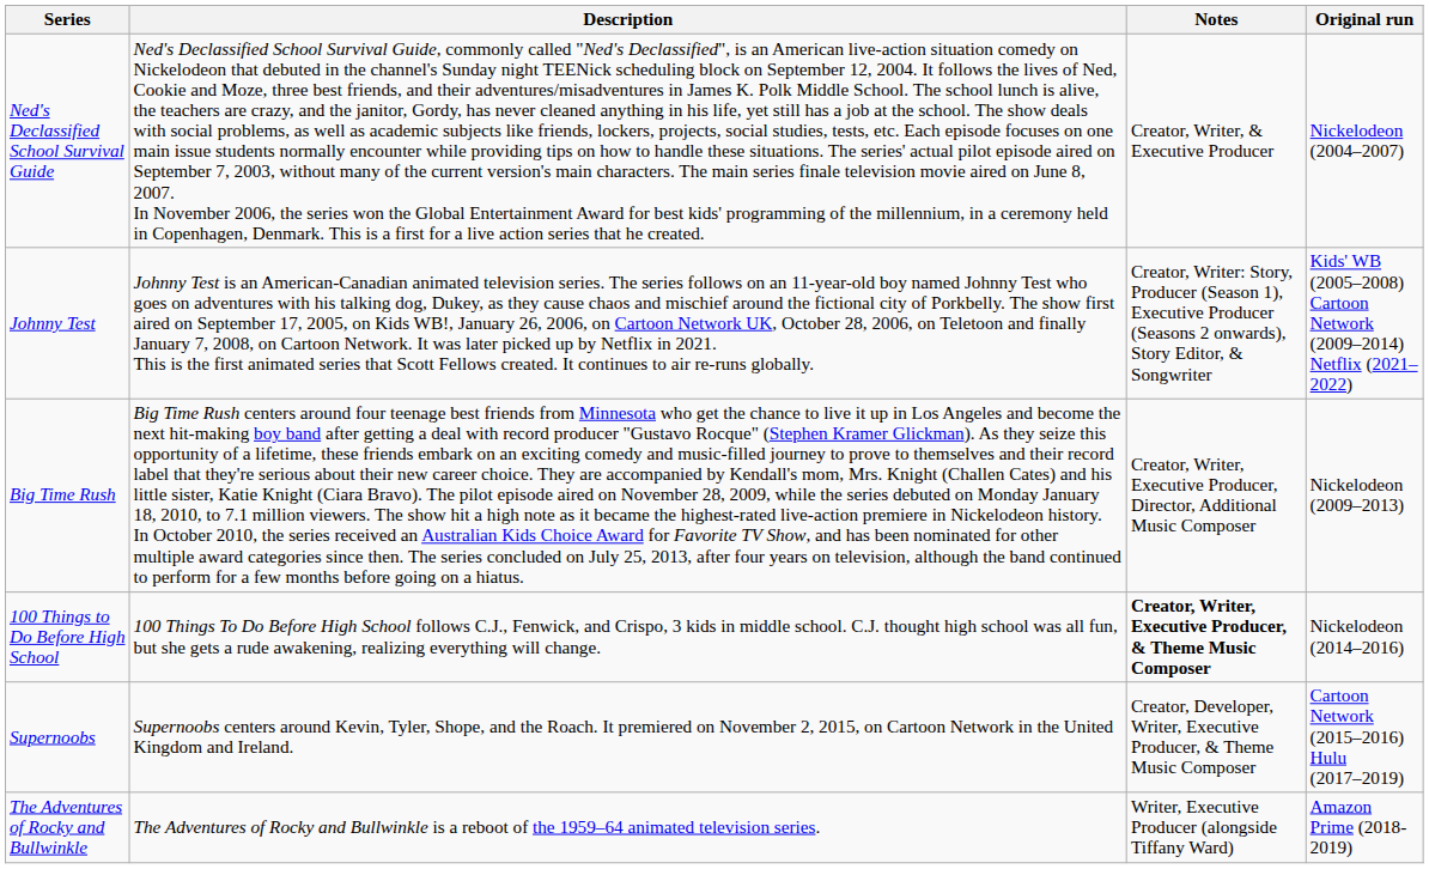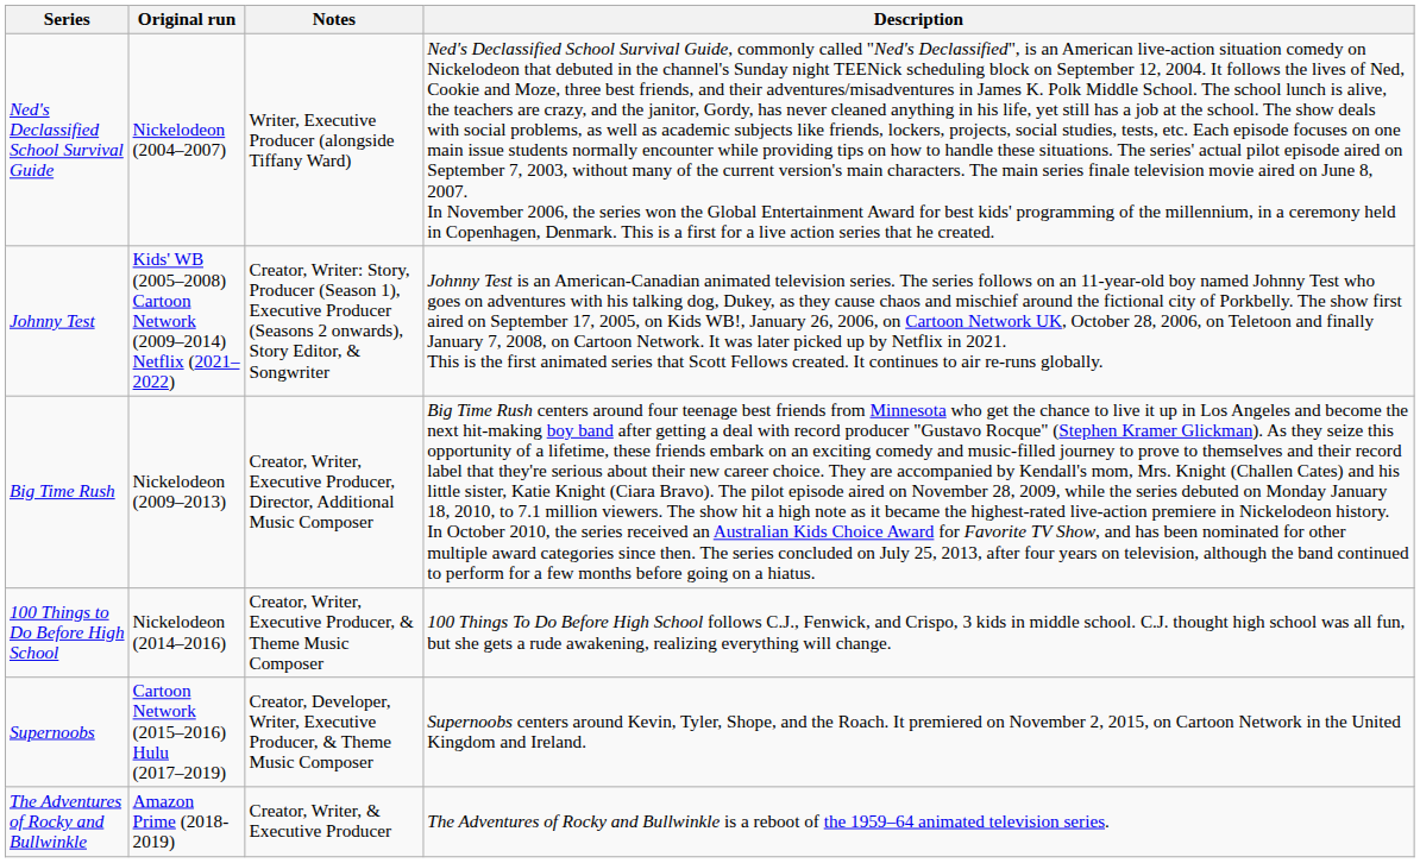columns swapped: Original run <-> Description
Ned's Declassified School Survival Guide | Notes: Creator, Writer, & Executive Producer -> Writer, Executive Producer (alongside Tiffany Ward)
100 Things to Do Before High School | Notes: bold -> normal
The Adventures of Rocky and Bullwinkle | Notes: Writer, Executive Producer (alongside Tiffany Ward) -> Creator, Writer, & Executive Producer
